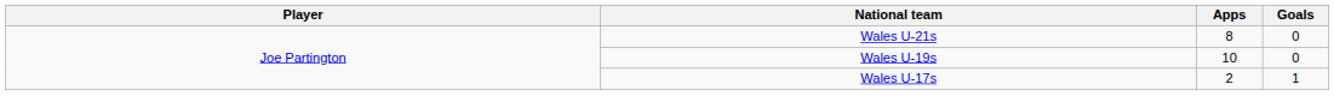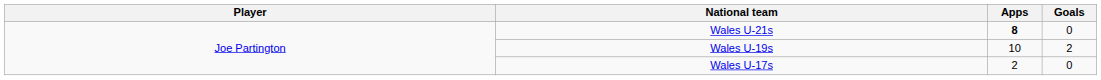Wales U-21s | Apps: normal -> bold
Wales U-19s | Goals: 0 -> 2
Wales U-17s | Goals: 1 -> 0
